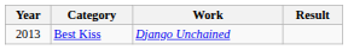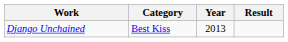columns swapped: Year <-> Work
